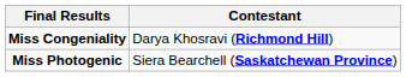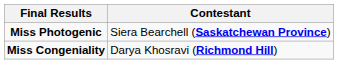rows swapped: Miss Congeniality <-> Miss Photogenic
